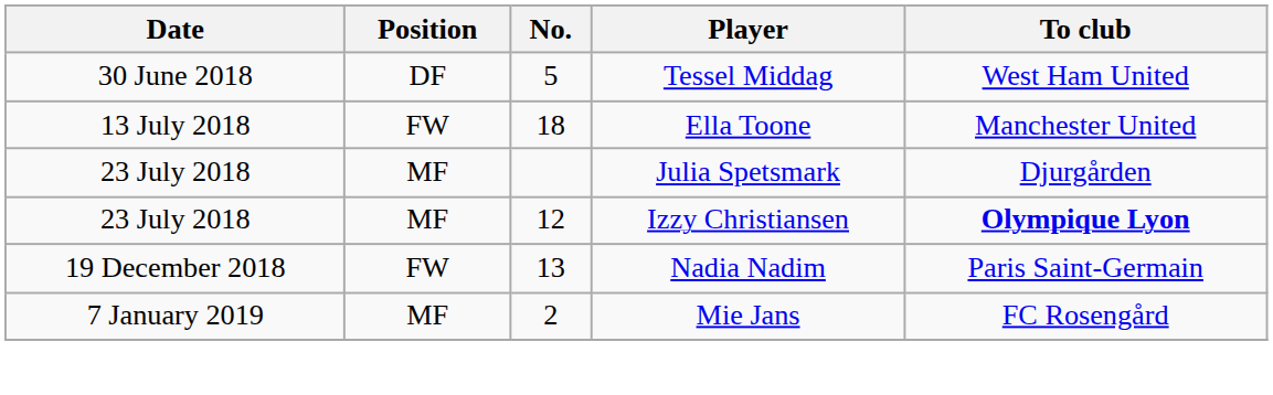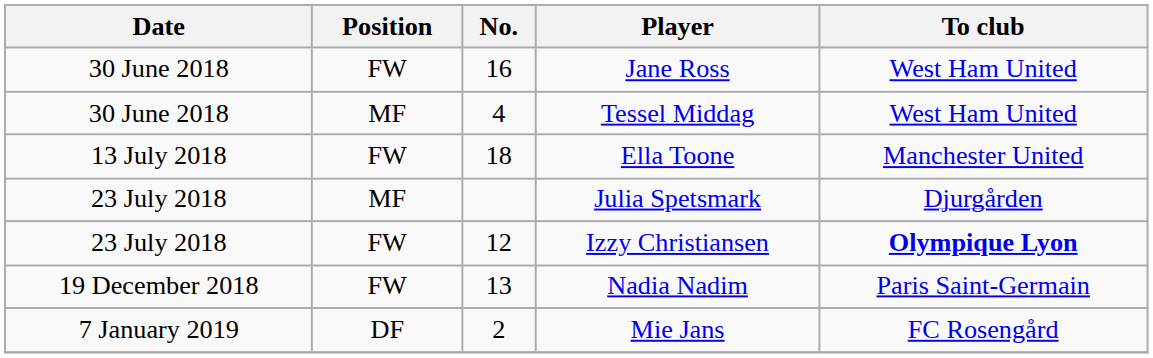+ row: 30 June 2018 | FW | 16 | Jane Ross | West Ham United
Tessel Middag | Position: DF -> MF
Tessel Middag | No.: 5 -> 4
Izzy Christiansen | Position: MF -> FW
Mie Jans | Position: MF -> DF
